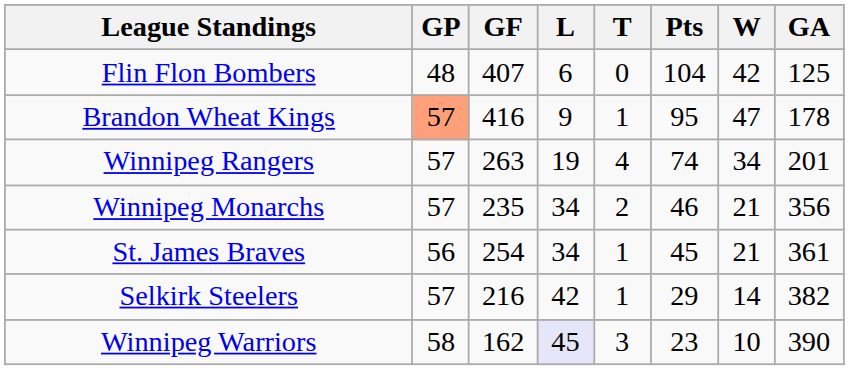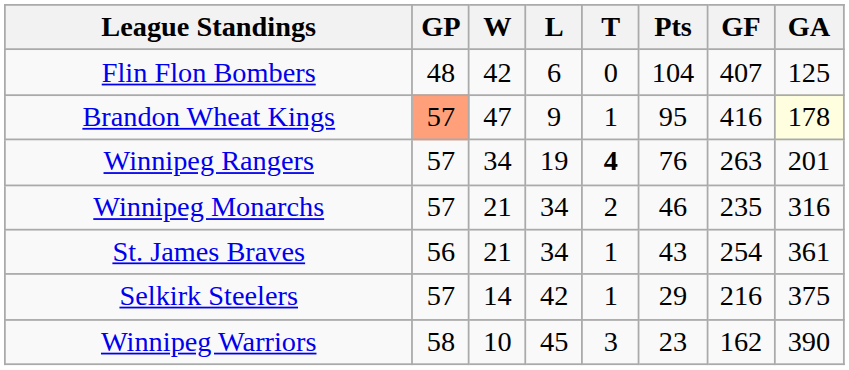columns swapped: W <-> GF
Brandon Wheat Kings | GA: no background -> lightyellow background
Winnipeg Rangers | T: normal -> bold
Winnipeg Rangers | Pts: 74 -> 76
Winnipeg Monarchs | GA: 356 -> 316
St. James Braves | Pts: 45 -> 43
Selkirk Steelers | GA: 382 -> 375
Winnipeg Warriors | L: lavender background -> no background
